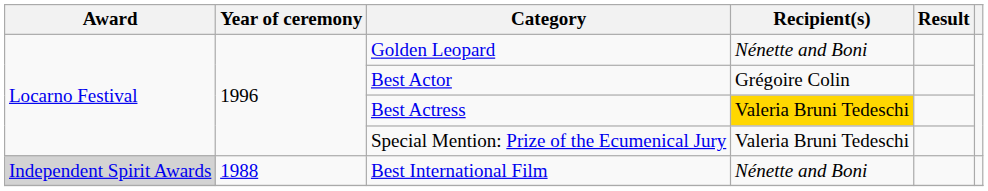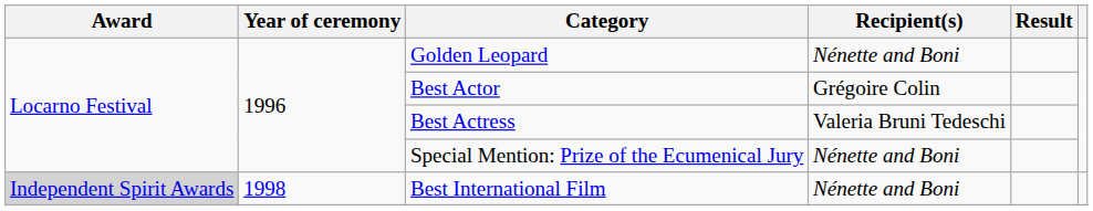Best Actress | Recipient(s): gold background -> no background
Special Mention: Prize of the Ecumenical Jury | Recipient(s): Valeria Bruni Tedeschi -> Nénette and Boni
Best International Film | Year of ceremony: 1988 -> 1998
